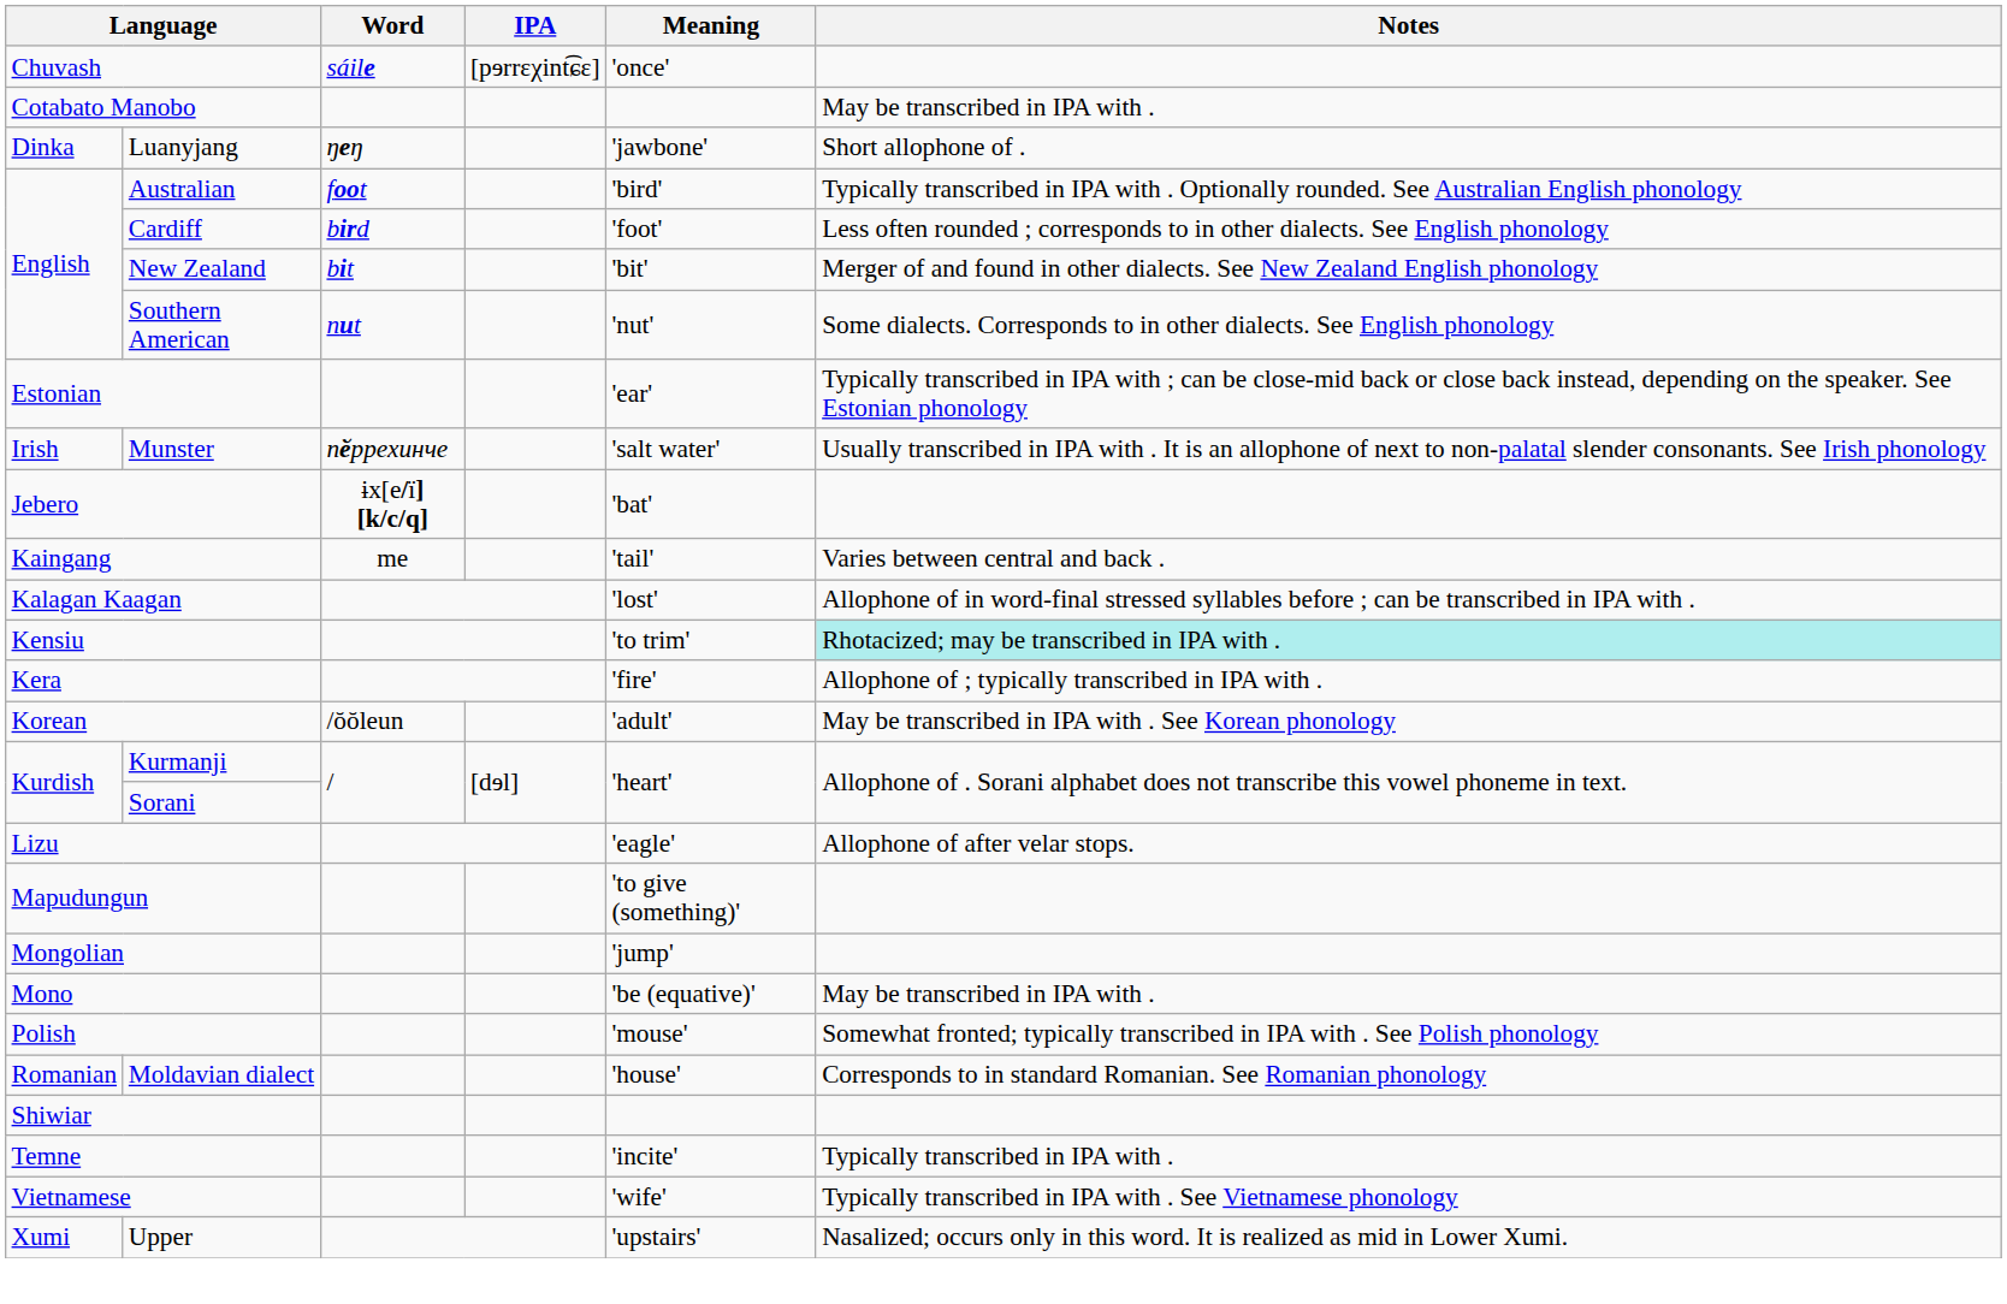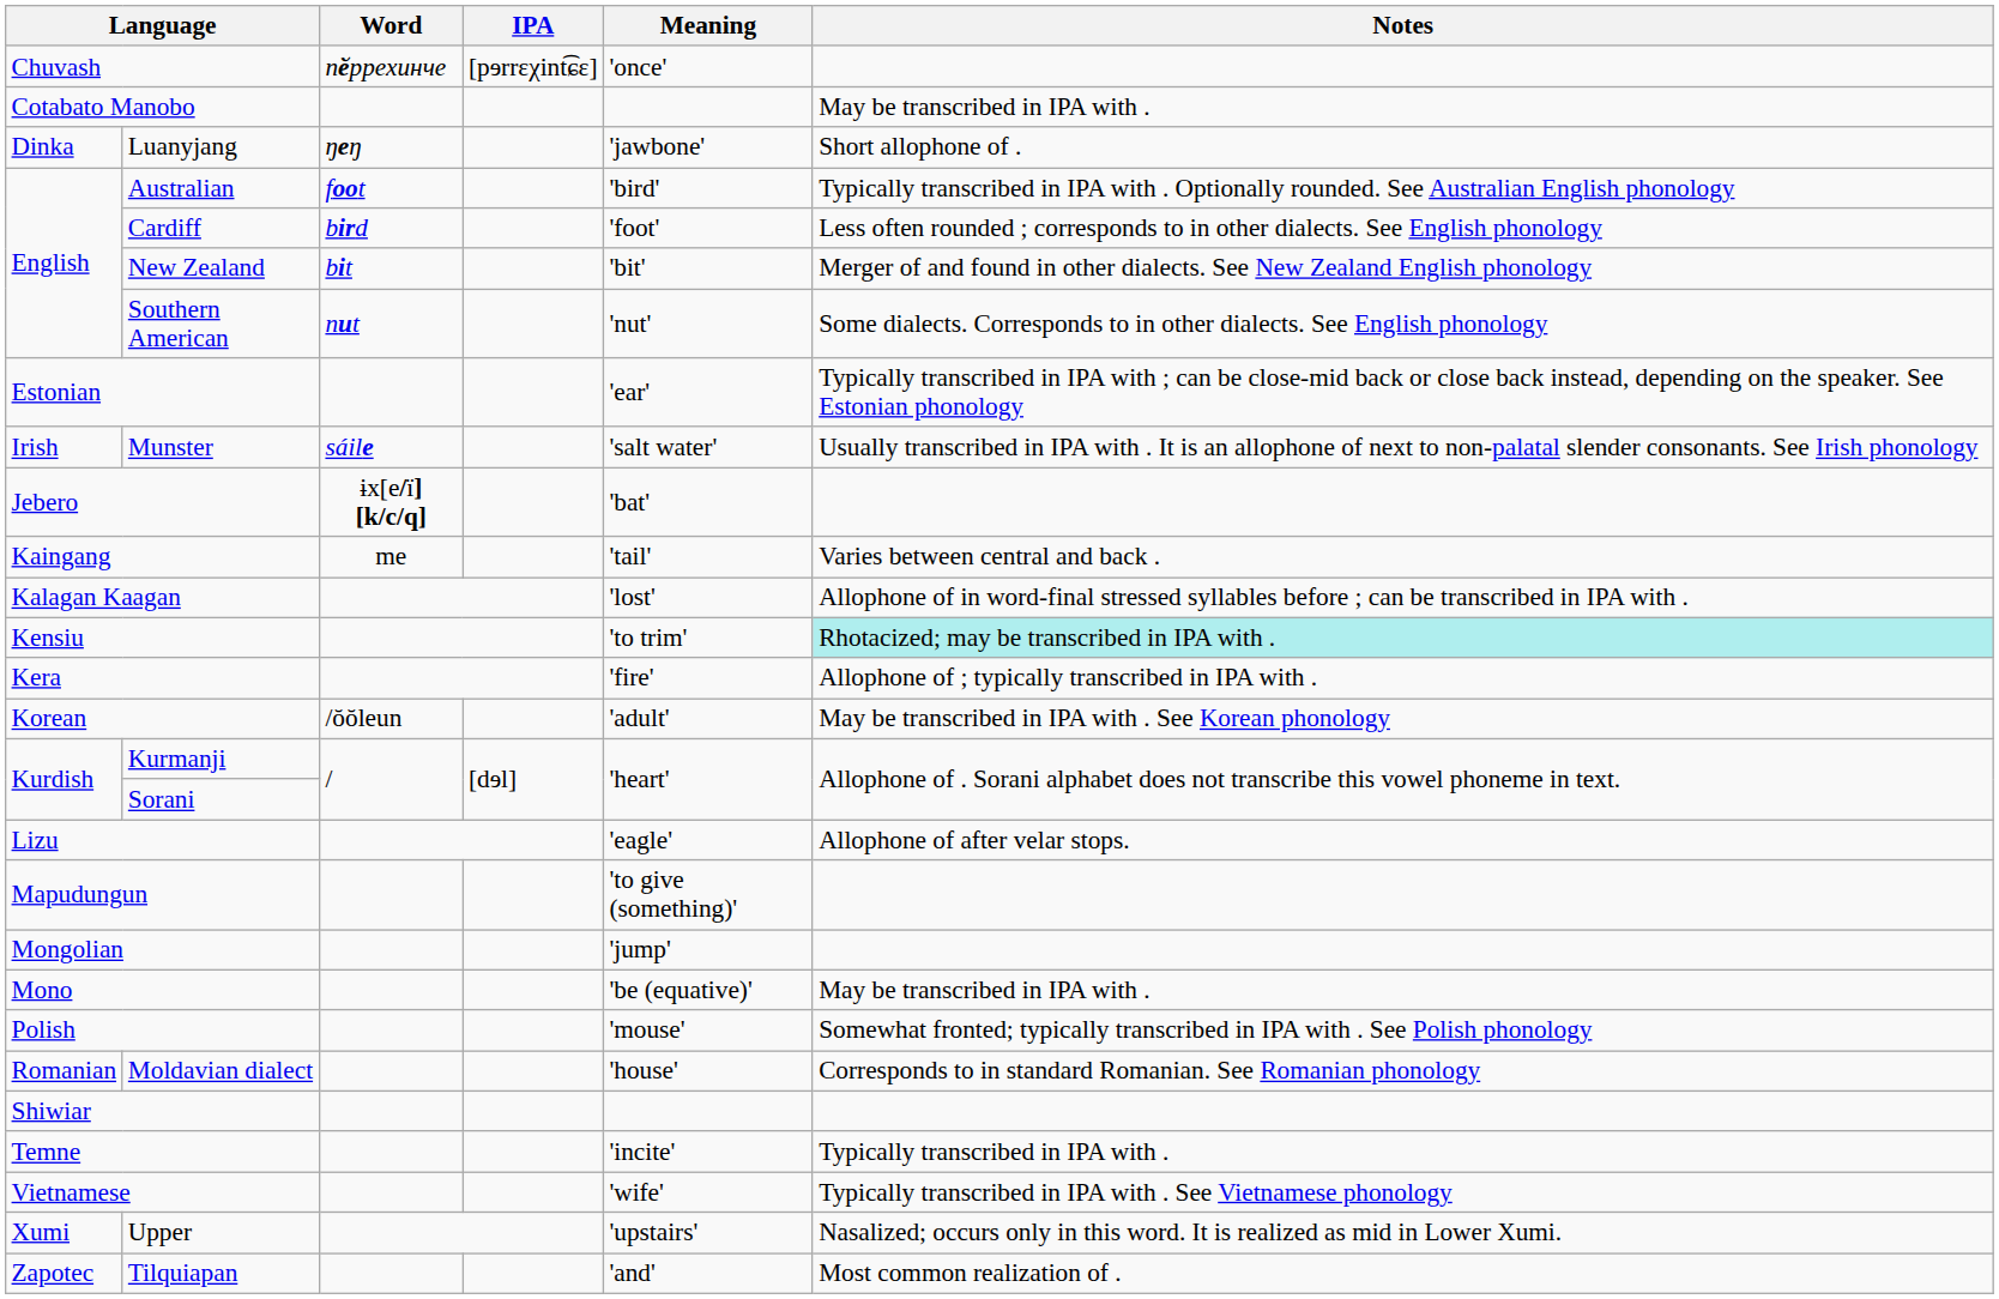Chuvash | Word: sáile -> пӗррехинче
Munster | Word: пӗррехинче -> sáile
+ row: Zapotec | Tilquiapan | 'and' | Most common realization of .
